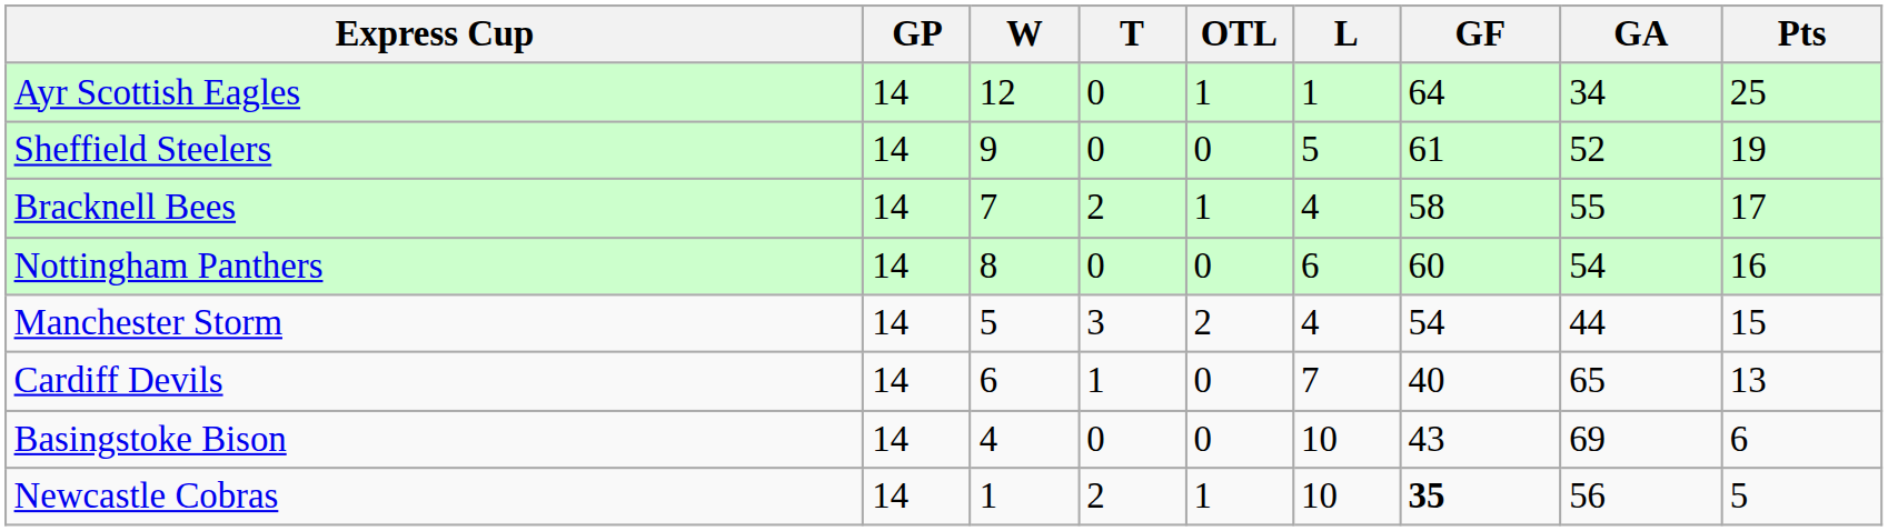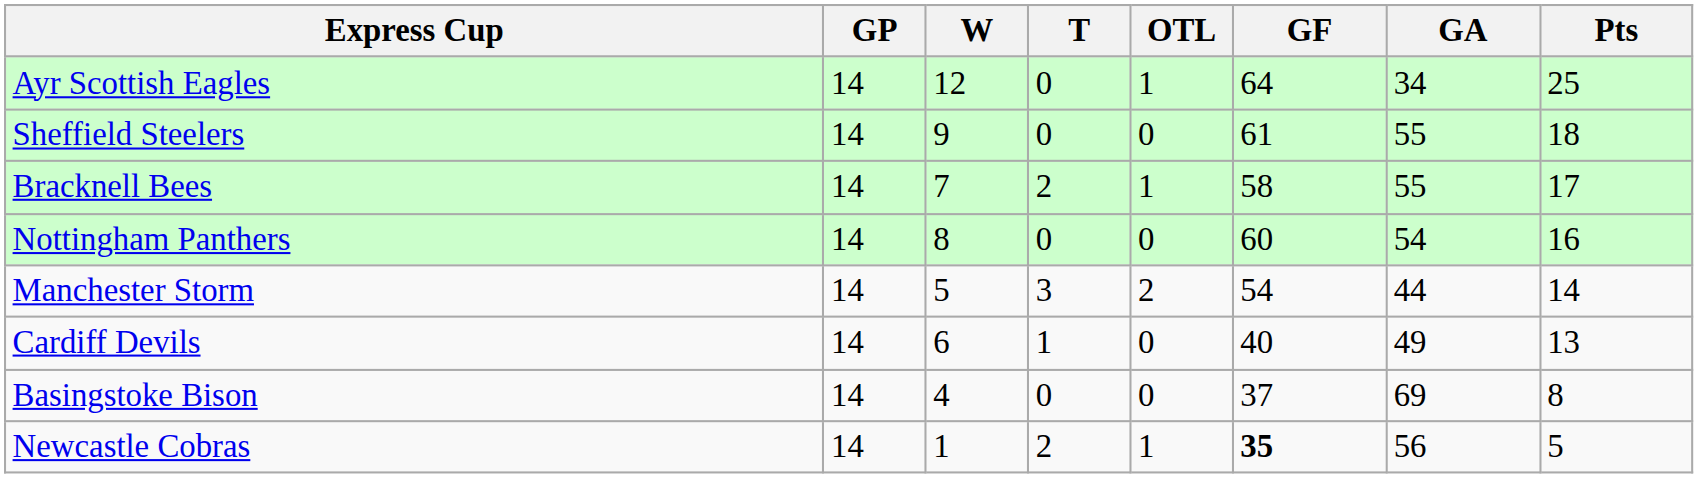- column: L | 1 | 5 | 4 | 6 | 4 | 7 | 10 | 10
Sheffield Steelers | GA: 52 -> 55
Sheffield Steelers | Pts: 19 -> 18
Manchester Storm | Pts: 15 -> 14
Cardiff Devils | GA: 65 -> 49
Basingstoke Bison | GF: 43 -> 37
Basingstoke Bison | Pts: 6 -> 8
